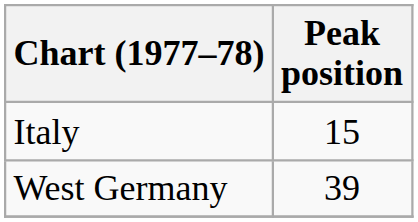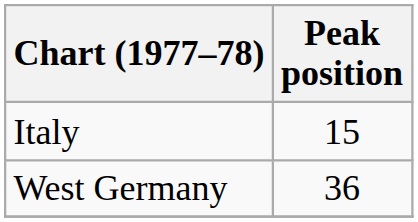West Germany | Peak position: 39 -> 36
